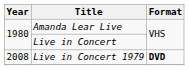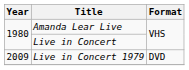Live in Concert 1979 | Year: 2008 -> 2009
Live in Concert 1979 | Format: bold -> normal
